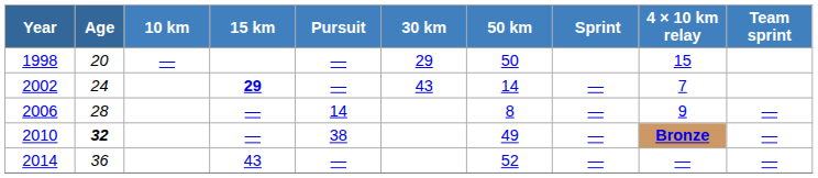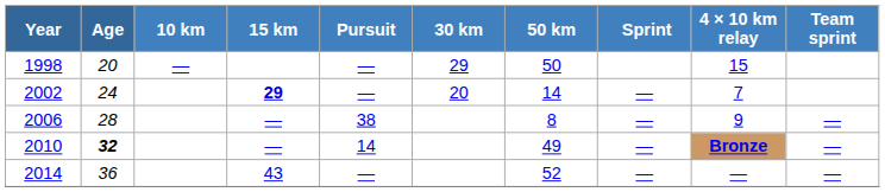2002 | 30 km: 43 -> 20
2006 | Pursuit: 14 -> 38
2010 | Pursuit: 38 -> 14
